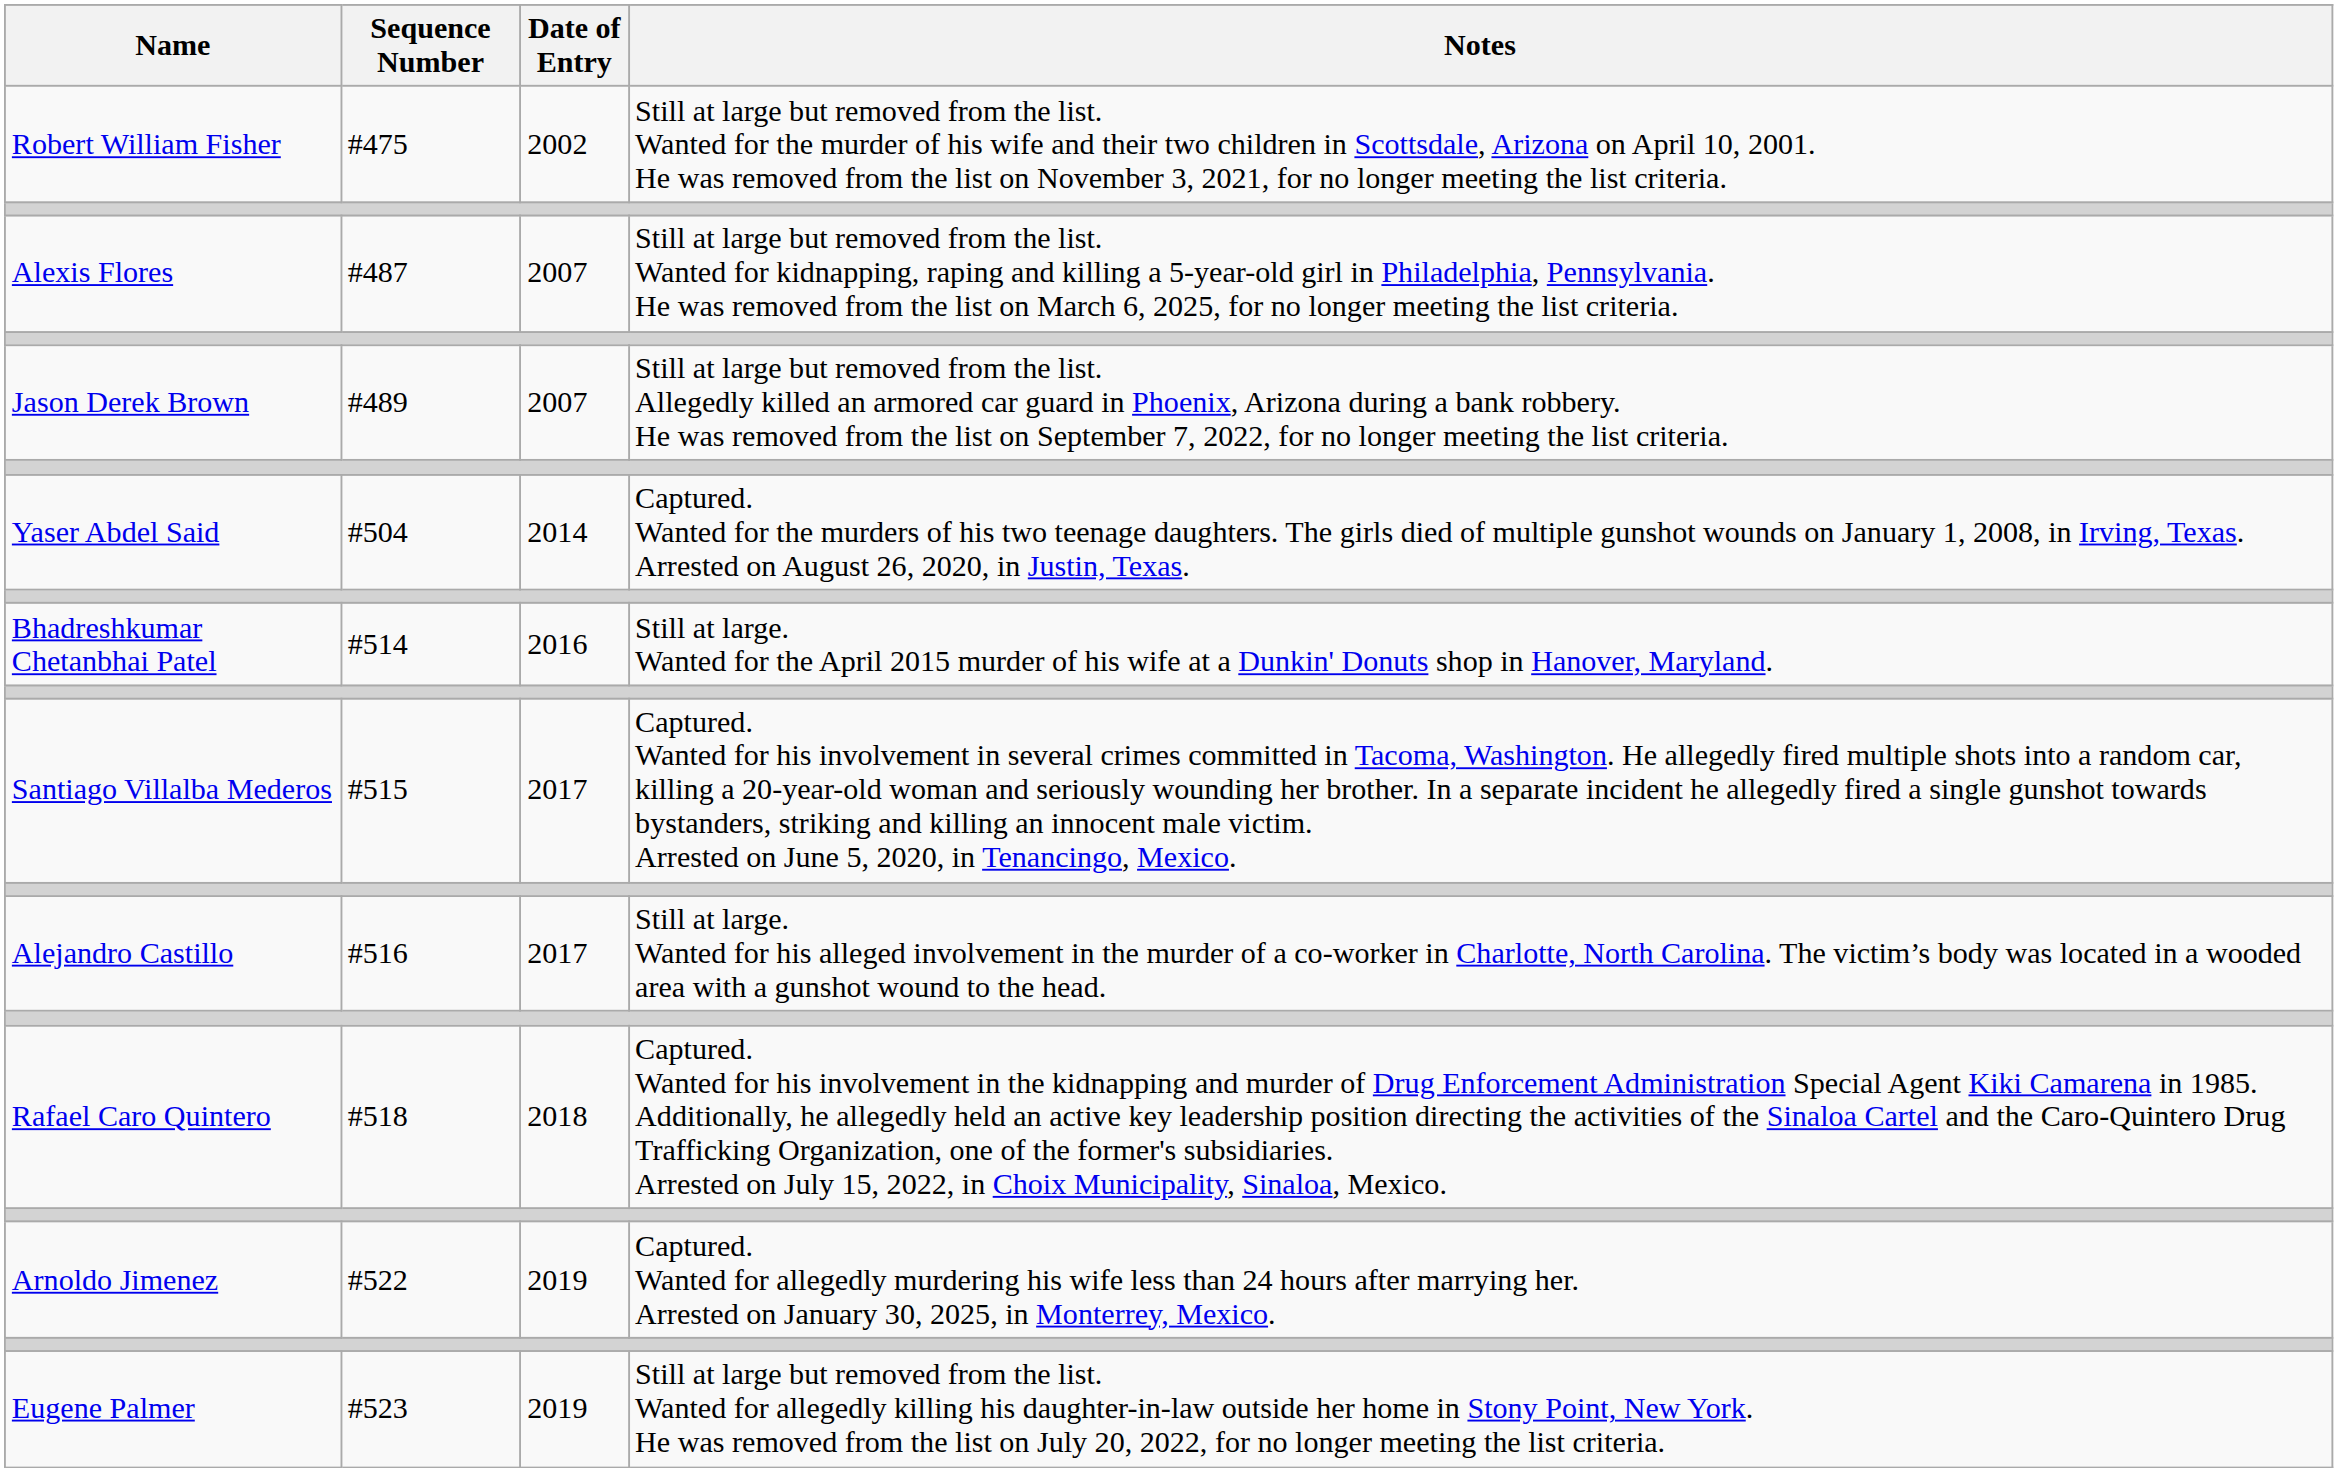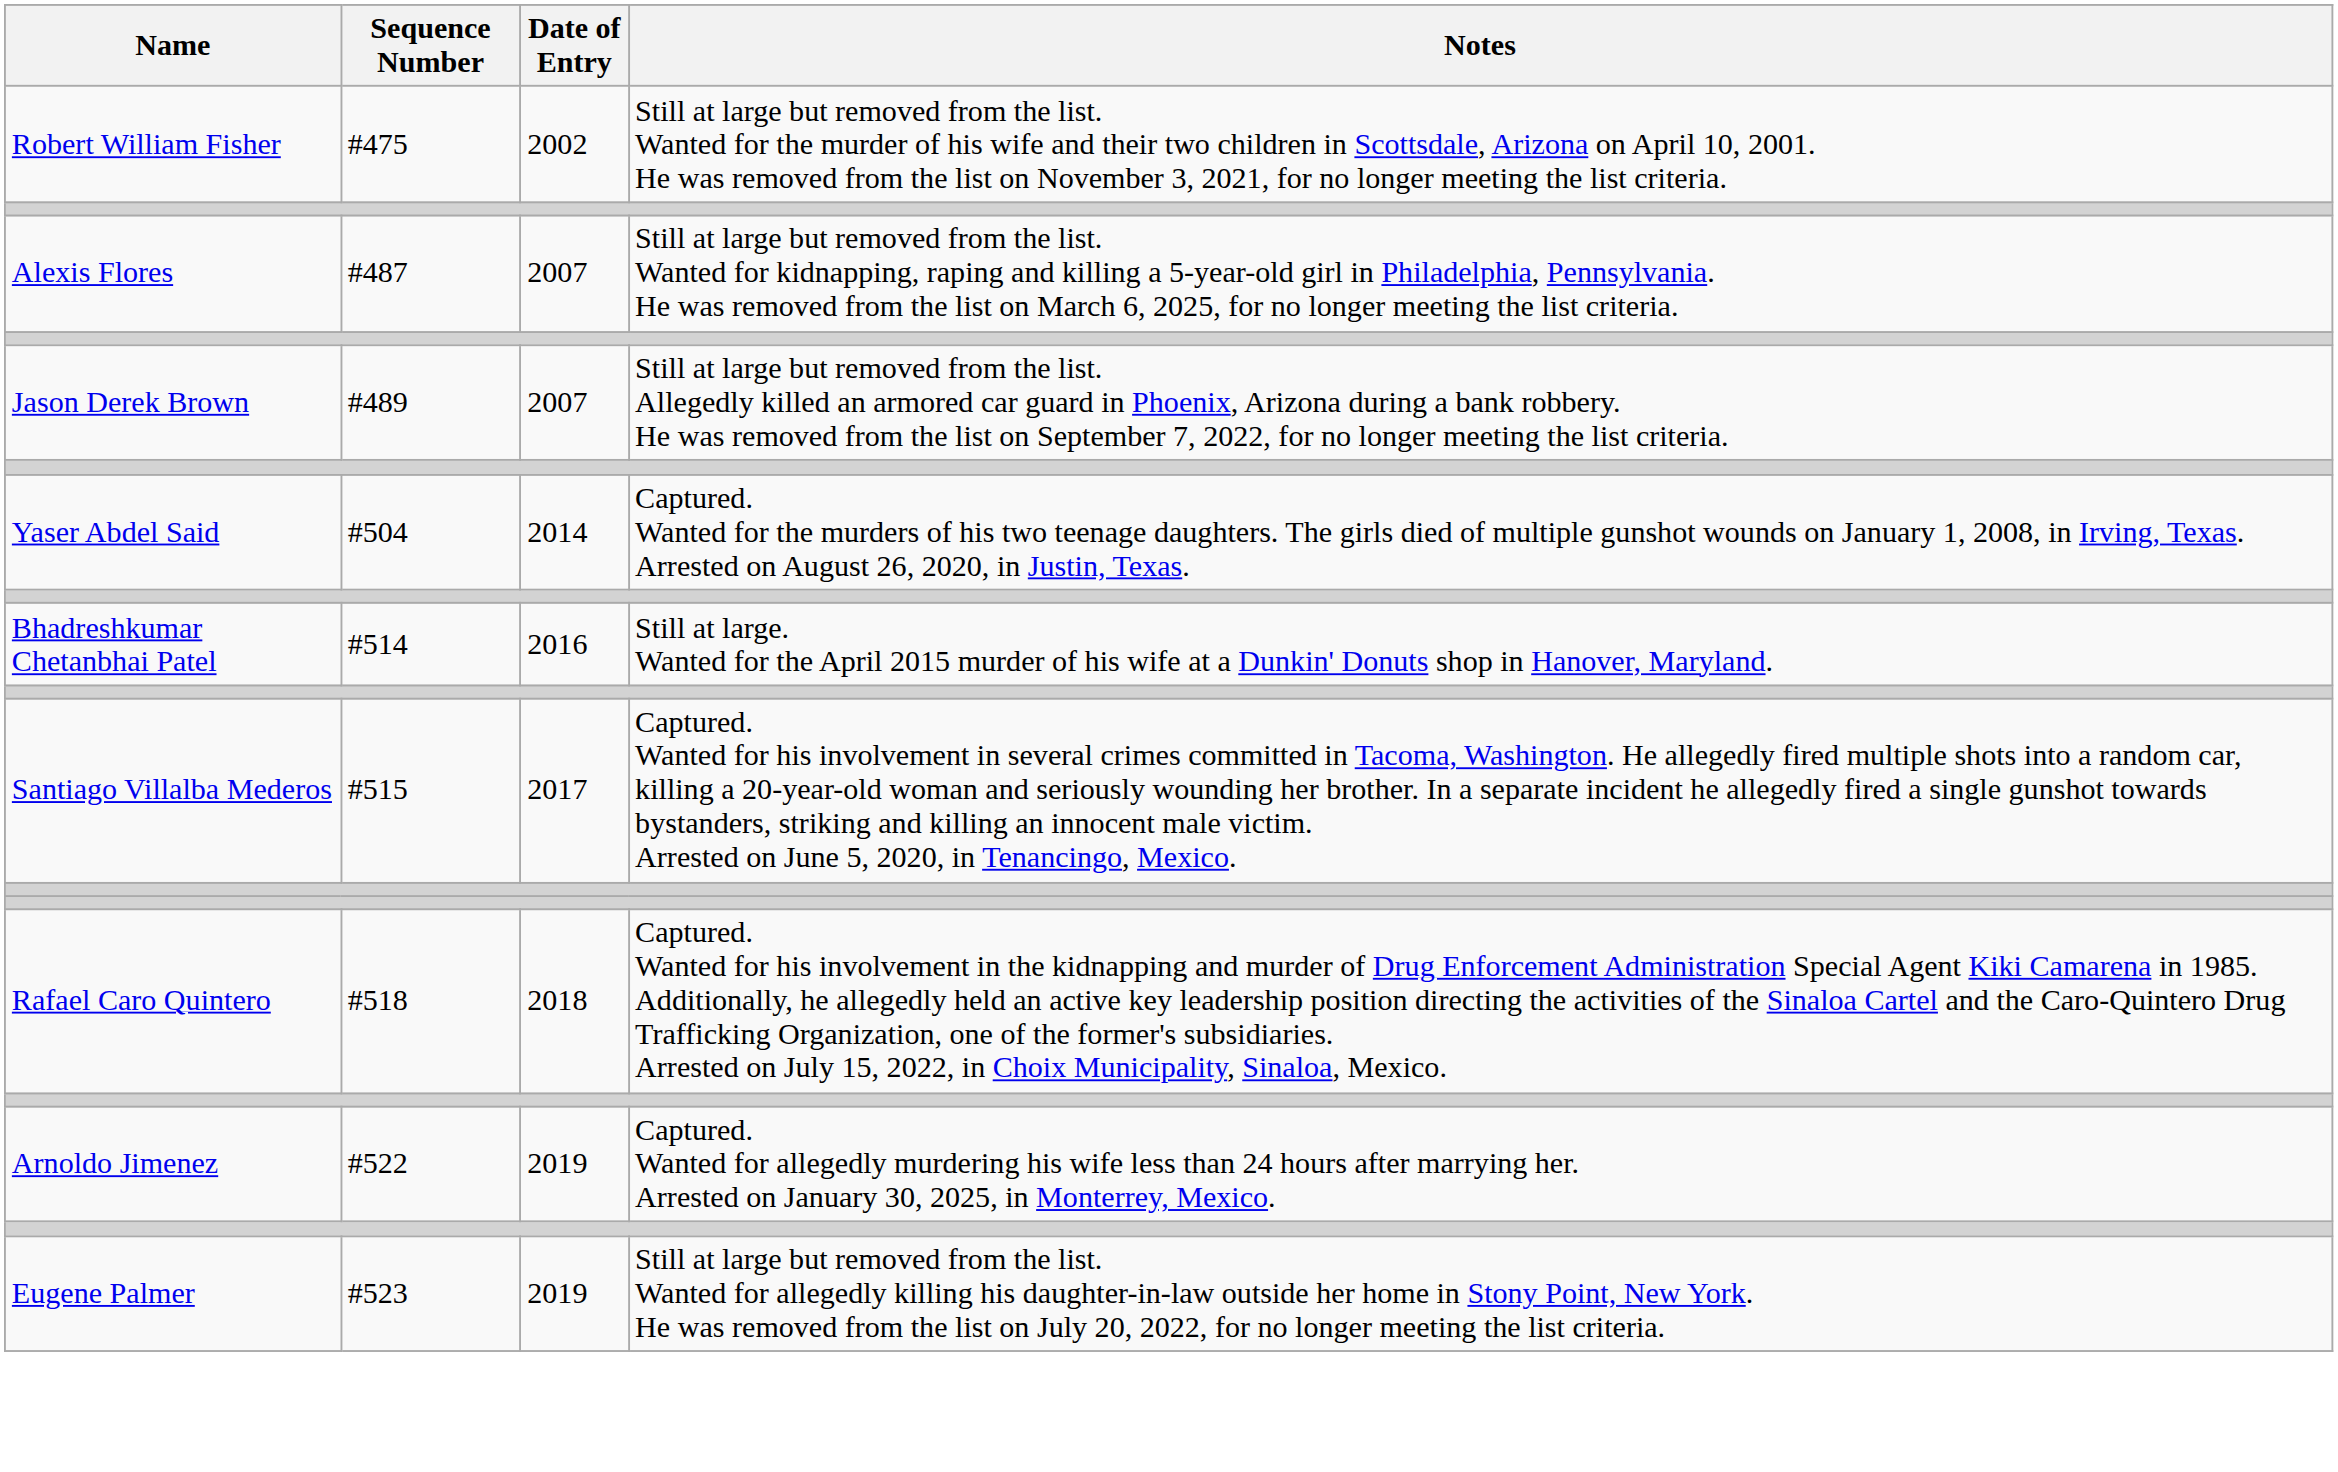- row: Alejandro Castillo | #516 | 2017 | Still at large. Wanted for his alleged involvement in the murder of a co-worker in Charlotte, North Carolina. The victim’s body was located in a wooded area with a gunshot wound to the head.
